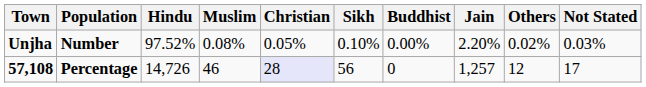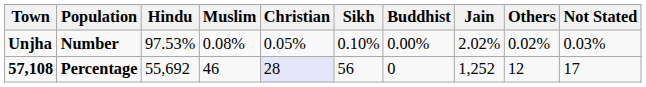Unjha | Hindu: 97.52% -> 97.53%
Unjha | Jain: 2.20% -> 2.02%
57,108 | Hindu: 14,726 -> 55,692
57,108 | Jain: 1,257 -> 1,252
